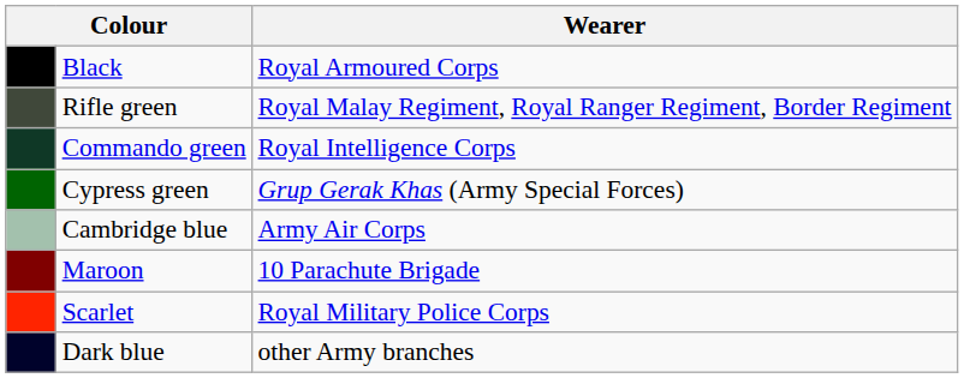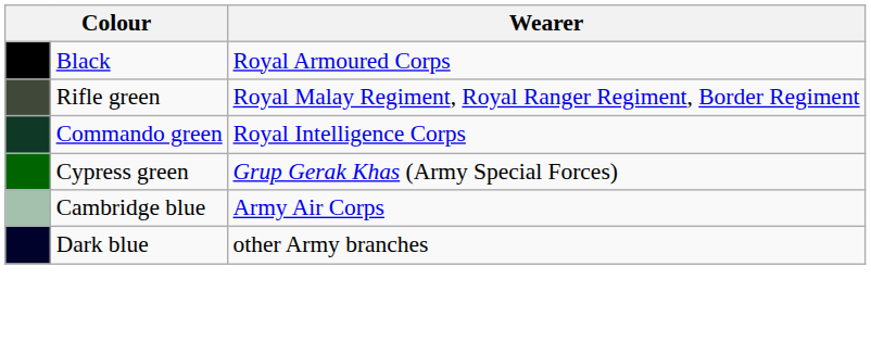- row: Maroon | 10 Parachute Brigade
- row: Scarlet | Royal Military Police Corps
